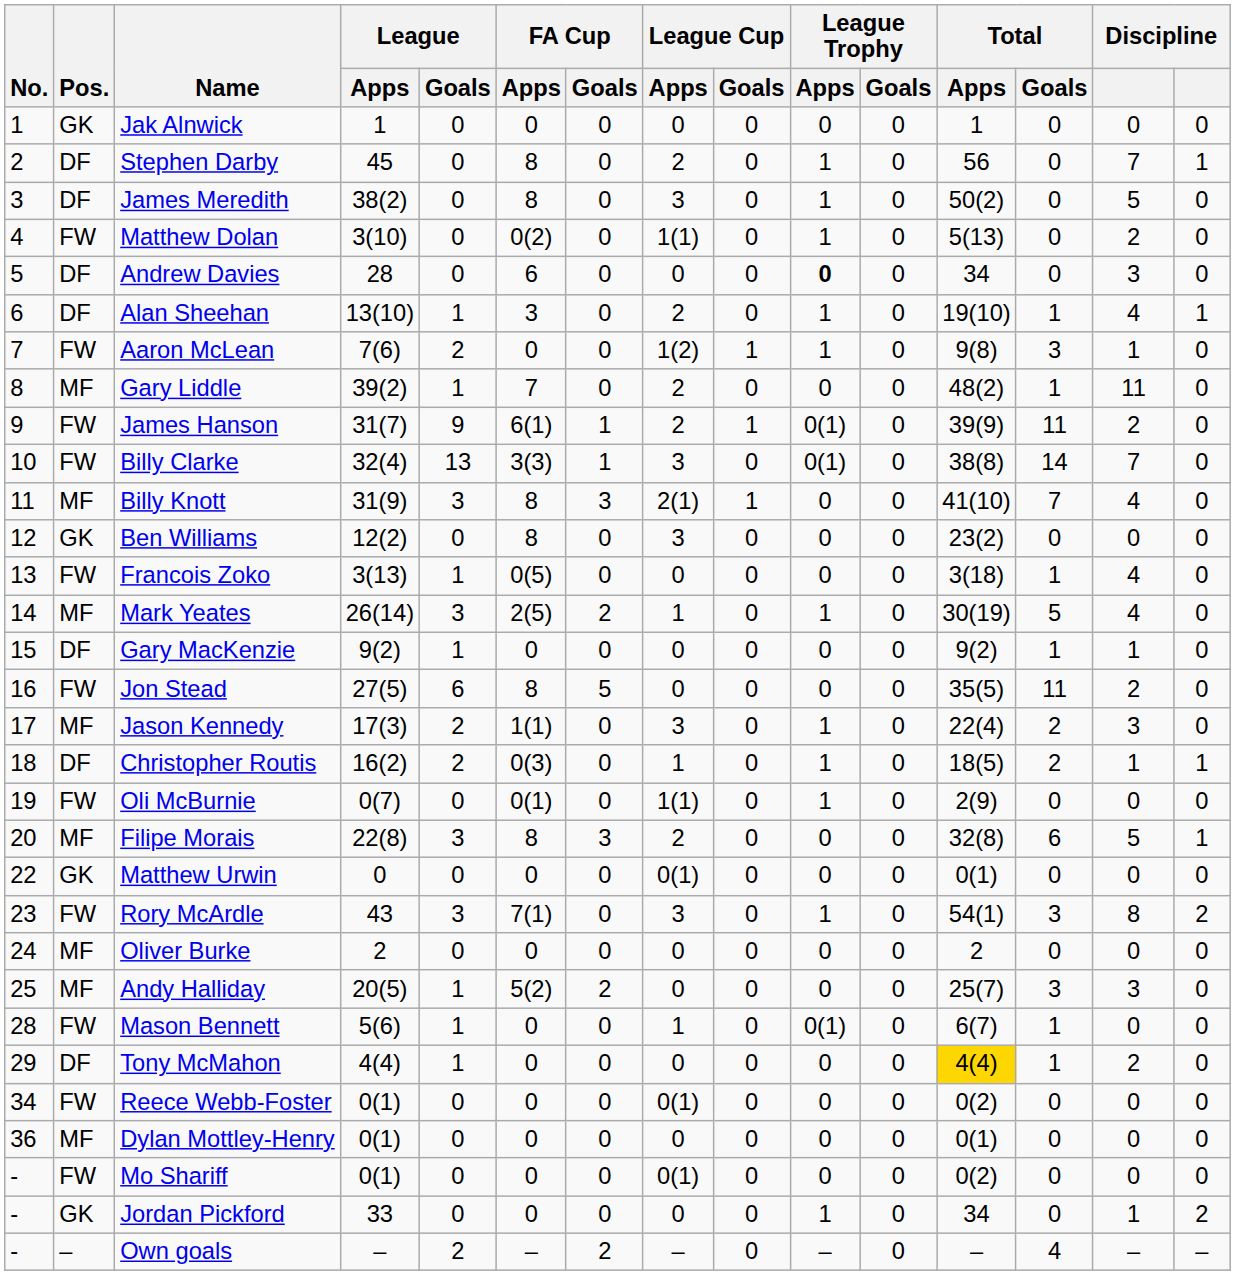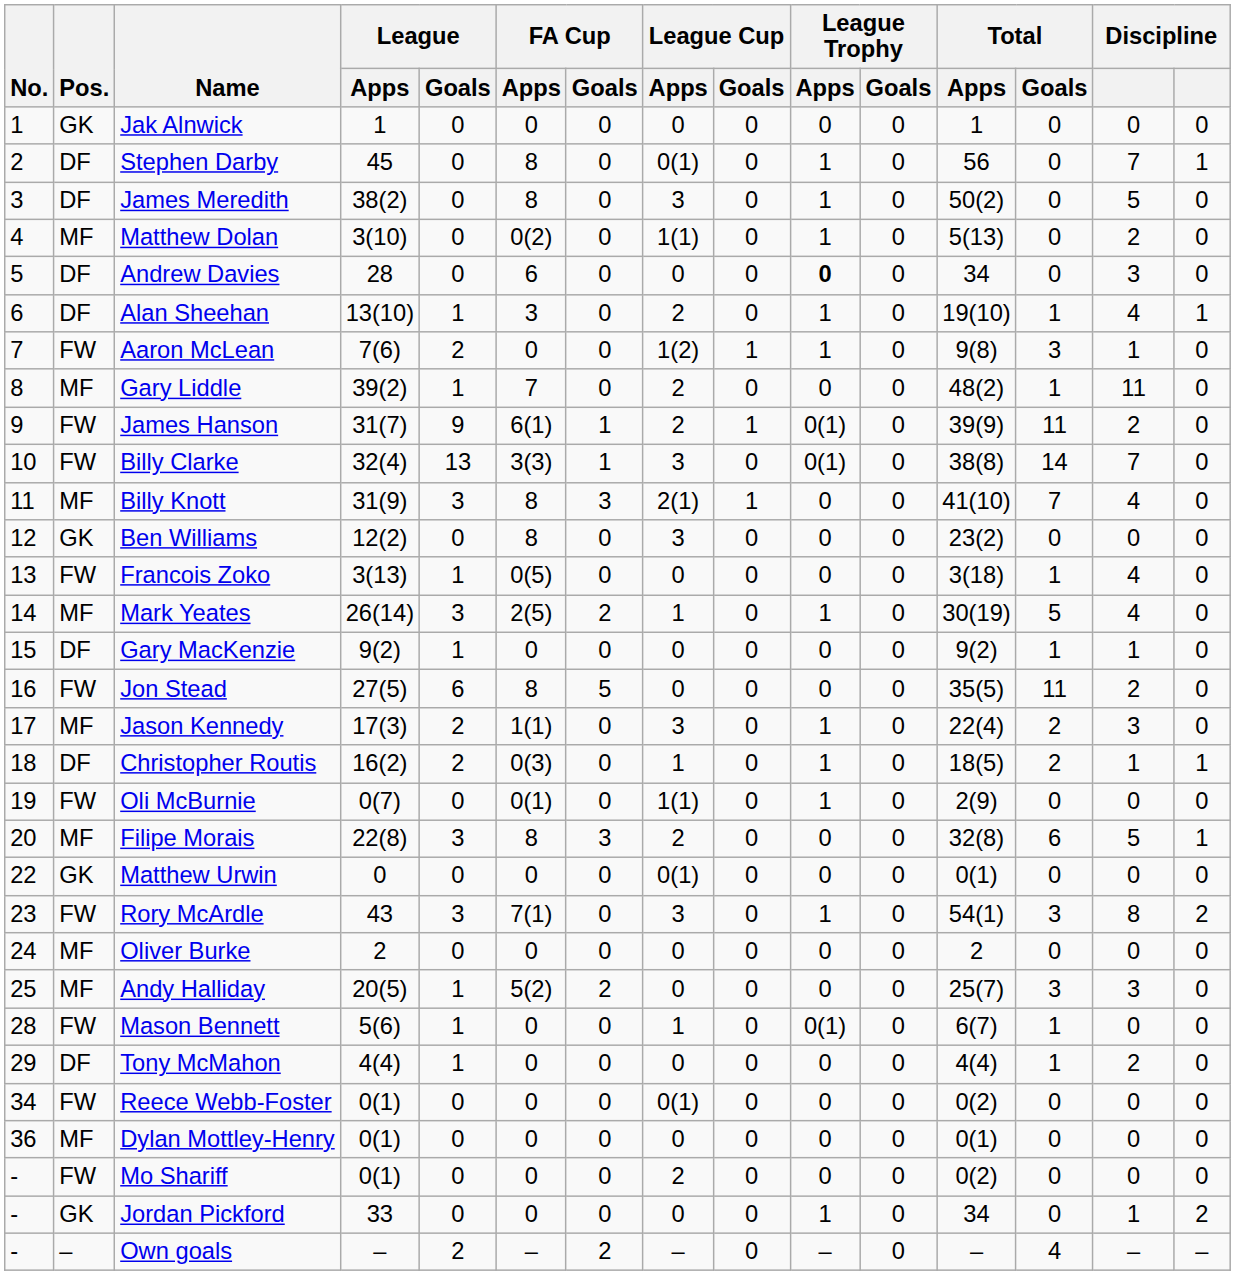Stephen Darby | League Cup / Apps: 2 -> 0(1)
Matthew Dolan | Pos.: FW -> MF
Tony McMahon | Total / Apps: gold background -> no background
Mo Shariff | League Cup / Apps: 0(1) -> 2
